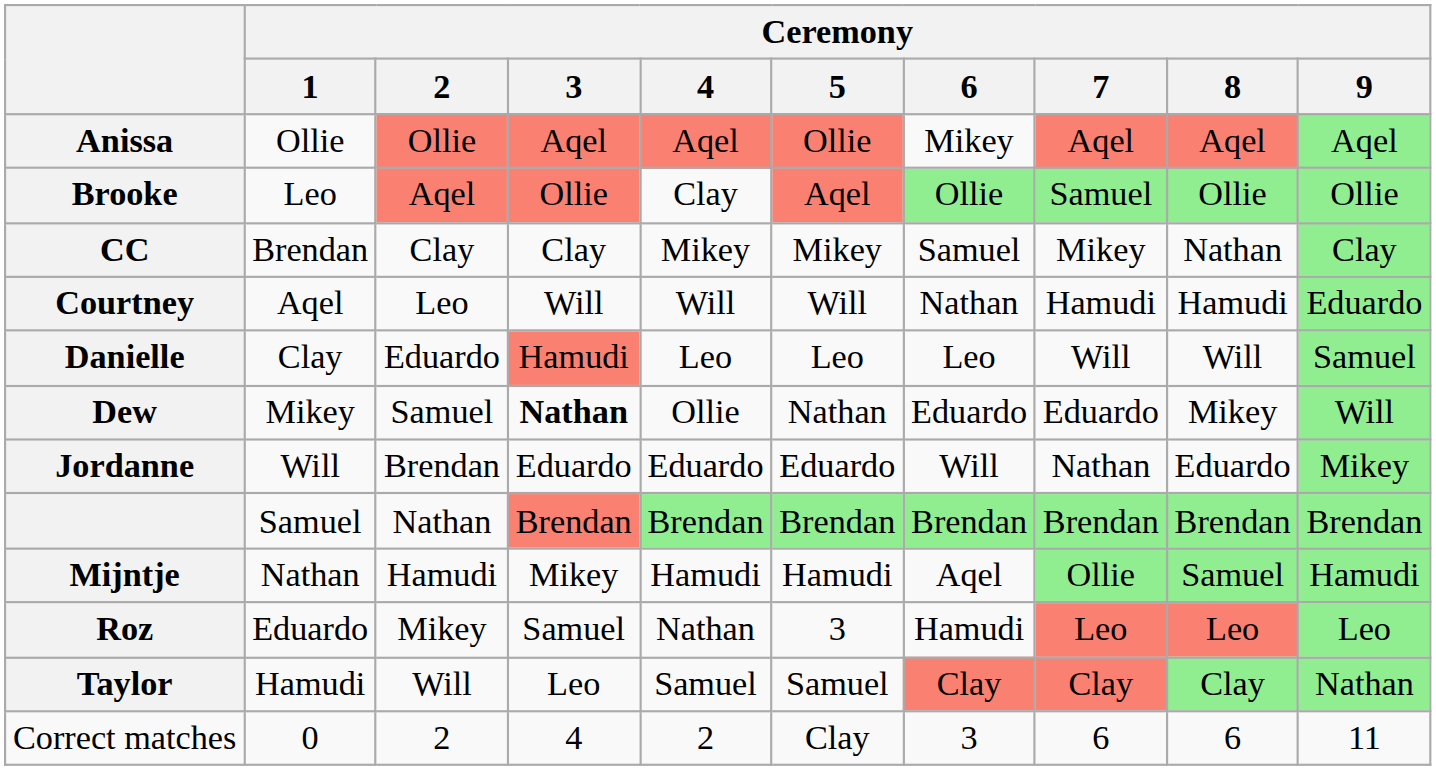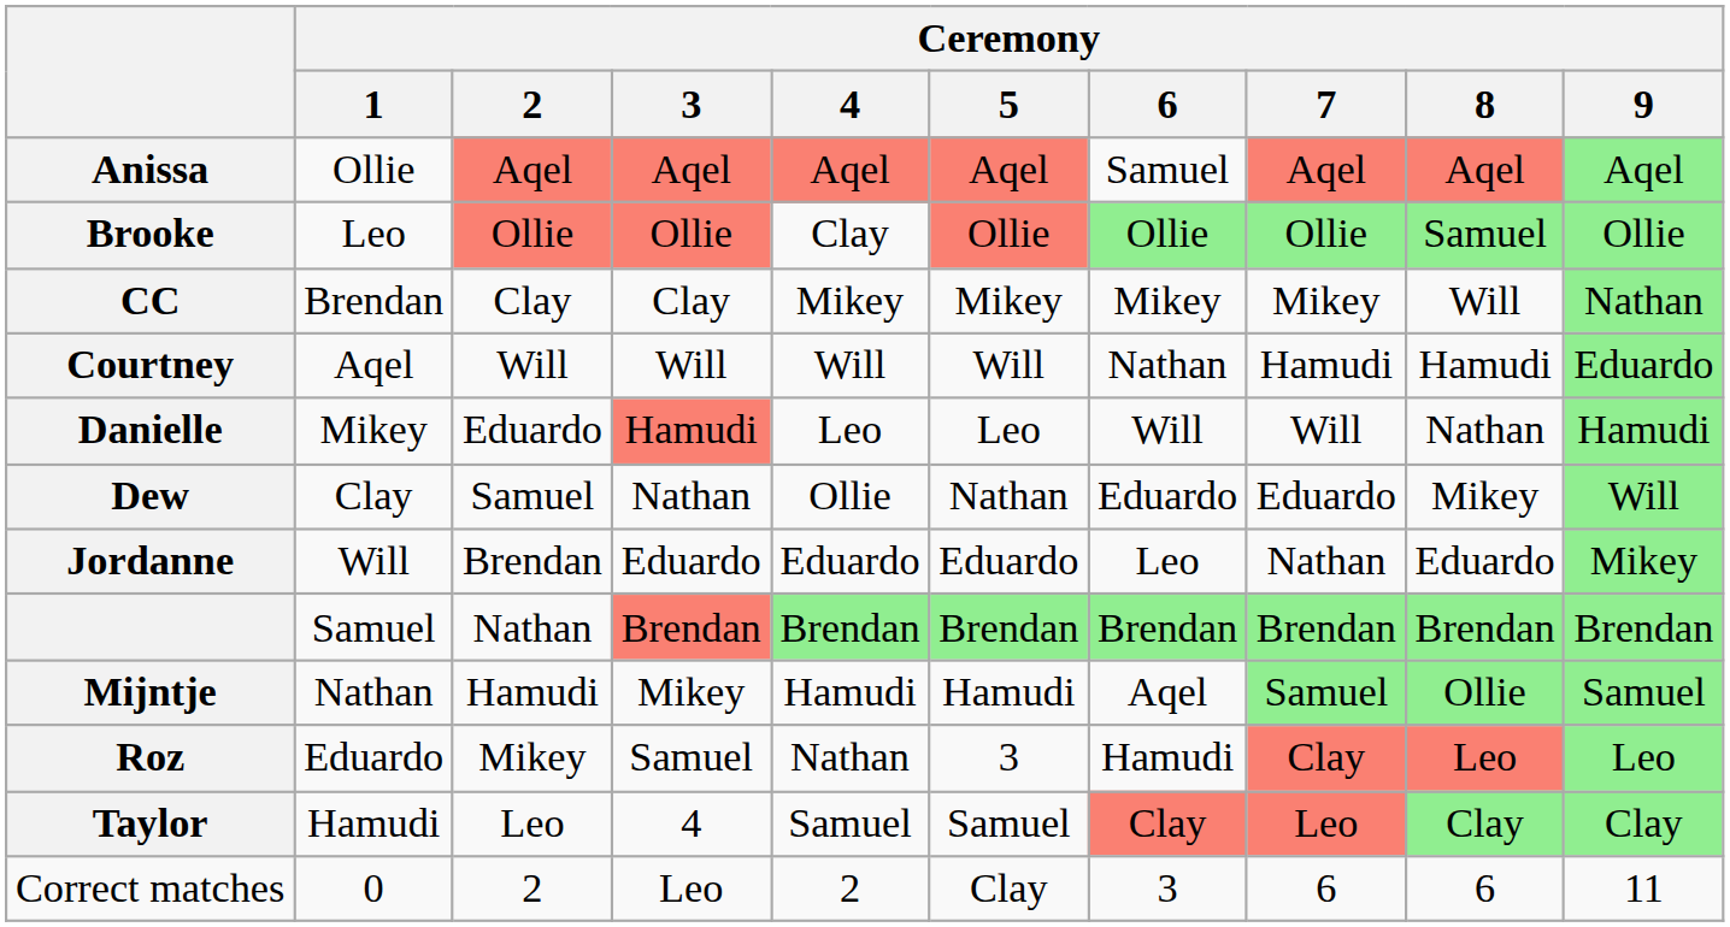Anissa | Ceremony / 2: Ollie -> Aqel
Anissa | Ceremony / 5: Ollie -> Aqel
Anissa | Ceremony / 6: Mikey -> Samuel
Brooke | Ceremony / 2: Aqel -> Ollie
Brooke | Ceremony / 5: Aqel -> Ollie
Brooke | Ceremony / 7: Samuel -> Ollie
Brooke | Ceremony / 8: Ollie -> Samuel
CC | Ceremony / 6: Samuel -> Mikey
CC | Ceremony / 8: Nathan -> Will
CC | Ceremony / 9: Clay -> Nathan
Courtney | Ceremony / 2: Leo -> Will
Danielle | Ceremony / 1: Clay -> Mikey
Danielle | Ceremony / 6: Leo -> Will
Danielle | Ceremony / 8: Will -> Nathan
Danielle | Ceremony / 9: Samuel -> Hamudi
Dew | Ceremony / 1: Mikey -> Clay
Dew | Ceremony / 3: bold -> normal
Jordanne | Ceremony / 6: Will -> Leo
Mijntje | Ceremony / 7: Ollie -> Samuel
Mijntje | Ceremony / 8: Samuel -> Ollie
Mijntje | Ceremony / 9: Hamudi -> Samuel
Roz | Ceremony / 7: Leo -> Clay
Taylor | Ceremony / 2: Will -> Leo
Taylor | Ceremony / 3: Leo -> 4
Taylor | Ceremony / 7: Clay -> Leo
Taylor | Ceremony / 9: Nathan -> Clay
Correct matches | Ceremony / 3: 4 -> Leo
